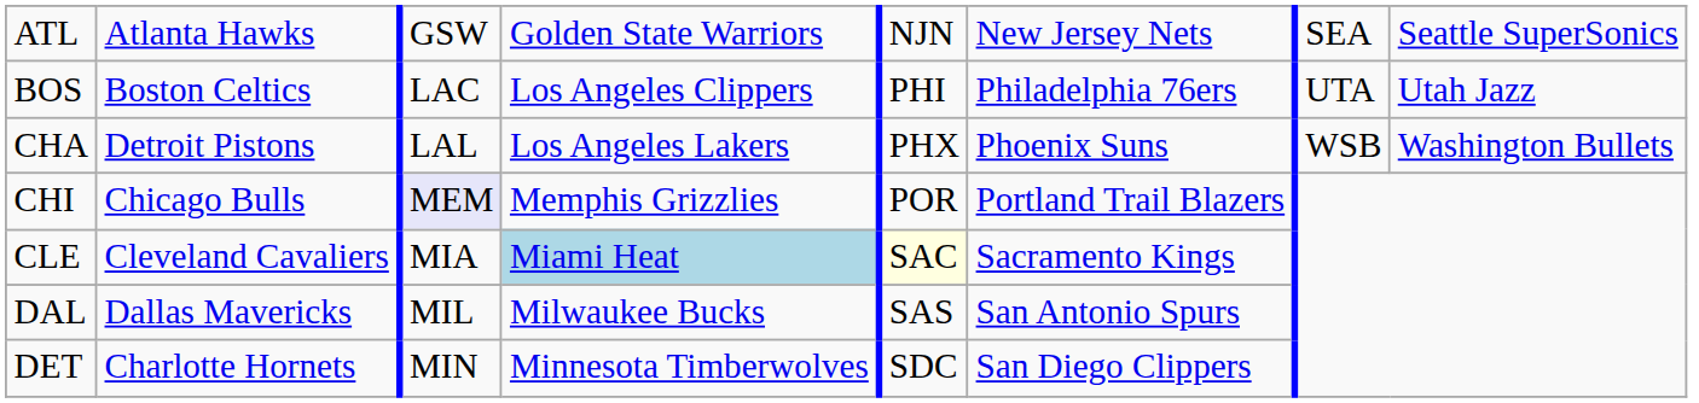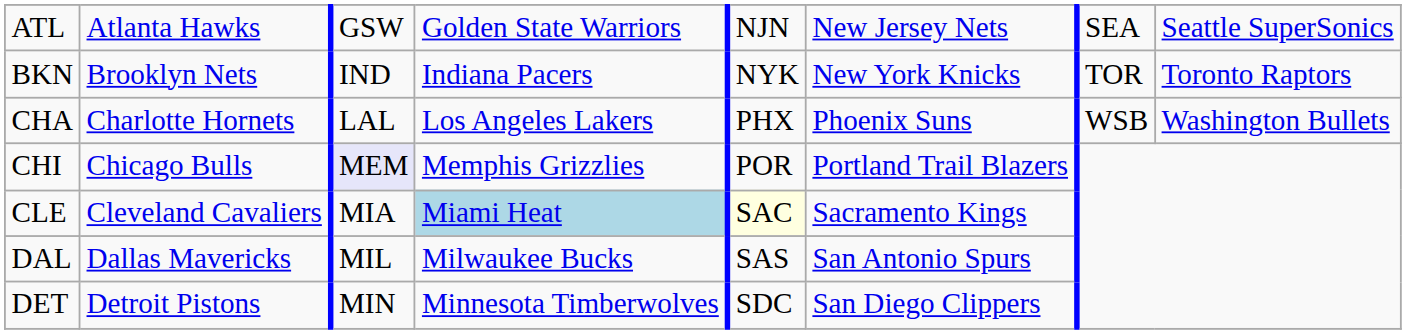+ row: BKN | Brooklyn Nets | IND | Indiana Pacers | NYK | New York Knicks | TOR | Toronto Raptors
- row: BOS | Boston Celtics | LAC | Los Angeles Clippers | PHI | Philadelphia 76ers | UTA | Utah Jazz
CHA | column 2: Detroit Pistons -> Charlotte Hornets
DET | column 2: Charlotte Hornets -> Detroit Pistons
